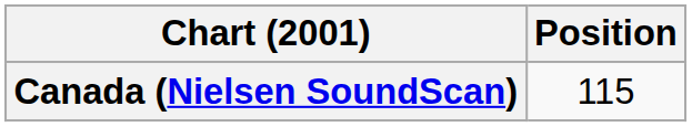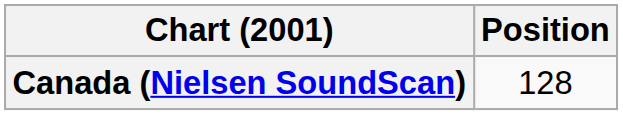Canada (Nielsen SoundScan) | Position: 115 -> 128
